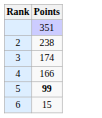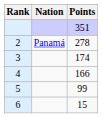+ column: Nation | Panamá
2 | Points: 238 -> 278
5 | Points: bold -> normal
